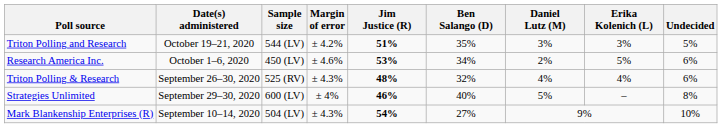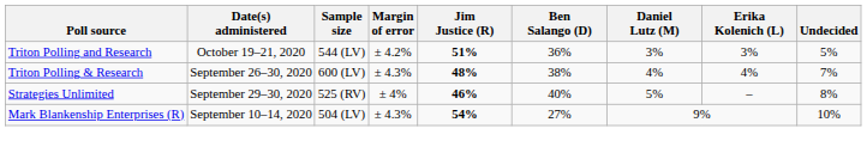Triton Polling and Research | Ben Salango (D): 35% -> 36%
- row: Research America Inc. | October 1–6, 2020 | 450 (LV) | ± 4.6% | 53% | 34% | 2% | 5% | 6%
Triton Polling & Research | Sample size: 525 (RV) -> 600 (LV)
Triton Polling & Research | Ben Salango (D): 32% -> 38%
Triton Polling & Research | Undecided: 6% -> 7%
Strategies Unlimited | Sample size: 600 (LV) -> 525 (RV)
